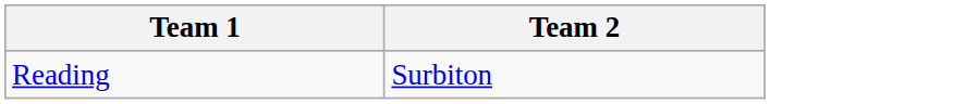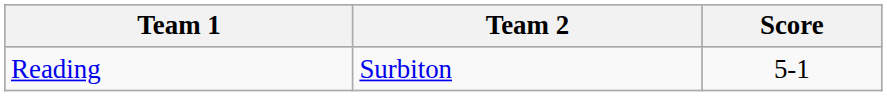+ column: Score | 5-1
